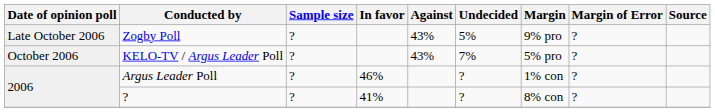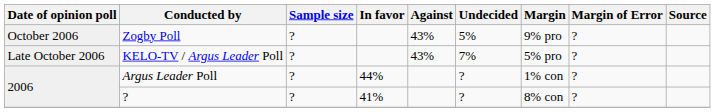Zogby Poll | Date of opinion poll: Late October 2006 -> October 2006
KELO-TV / Argus Leader Poll | Date of opinion poll: October 2006 -> Late October 2006
Argus Leader Poll | In favor: 46% -> 44%
